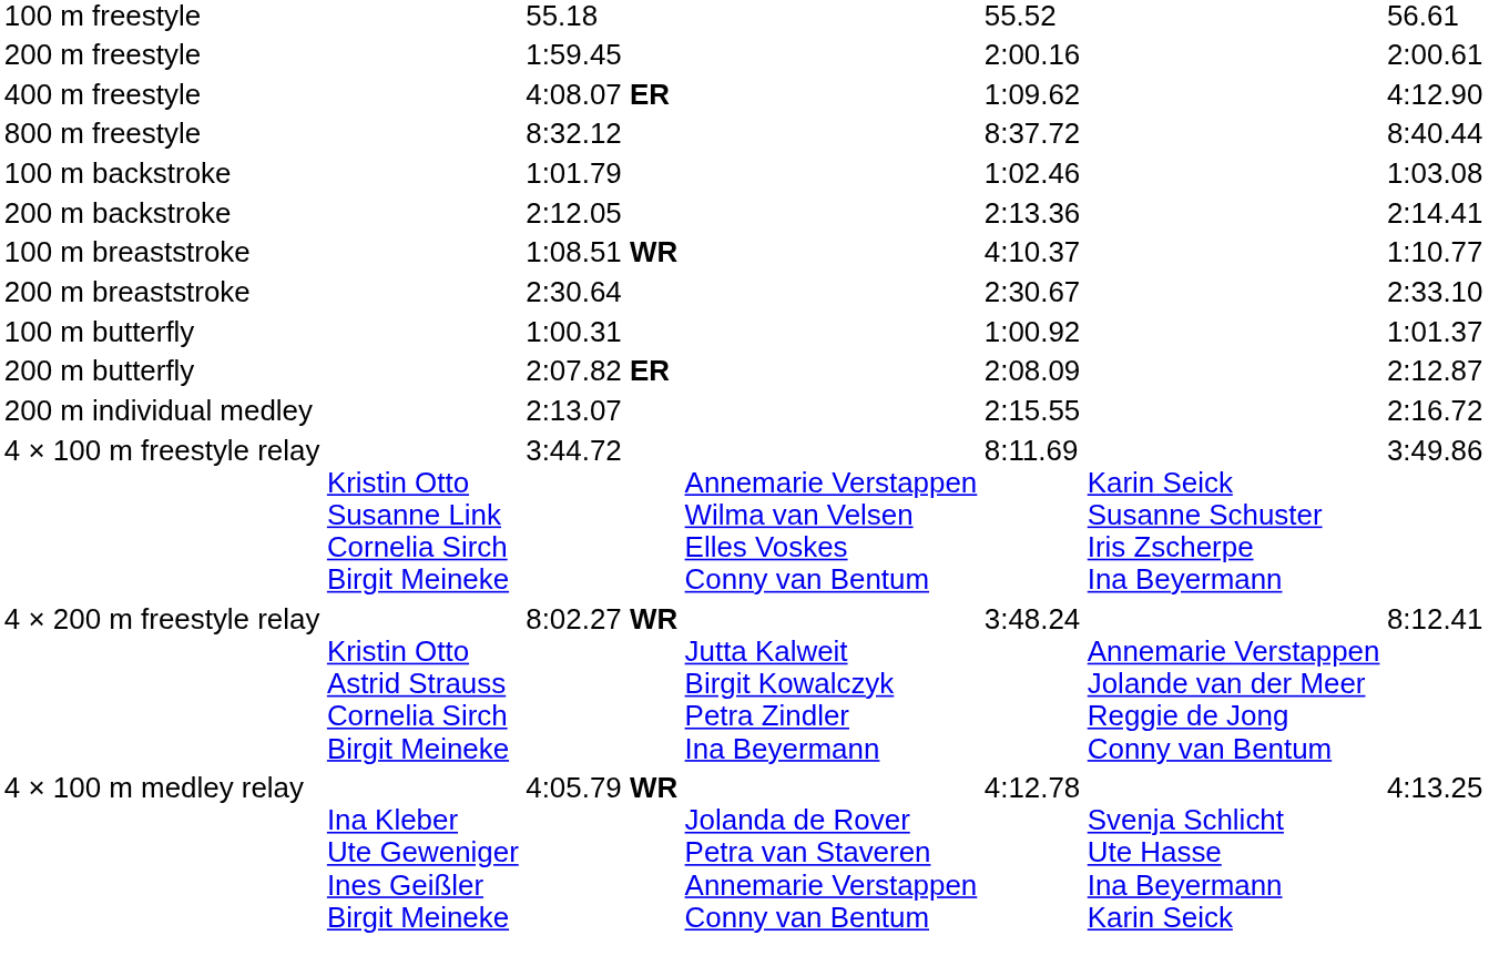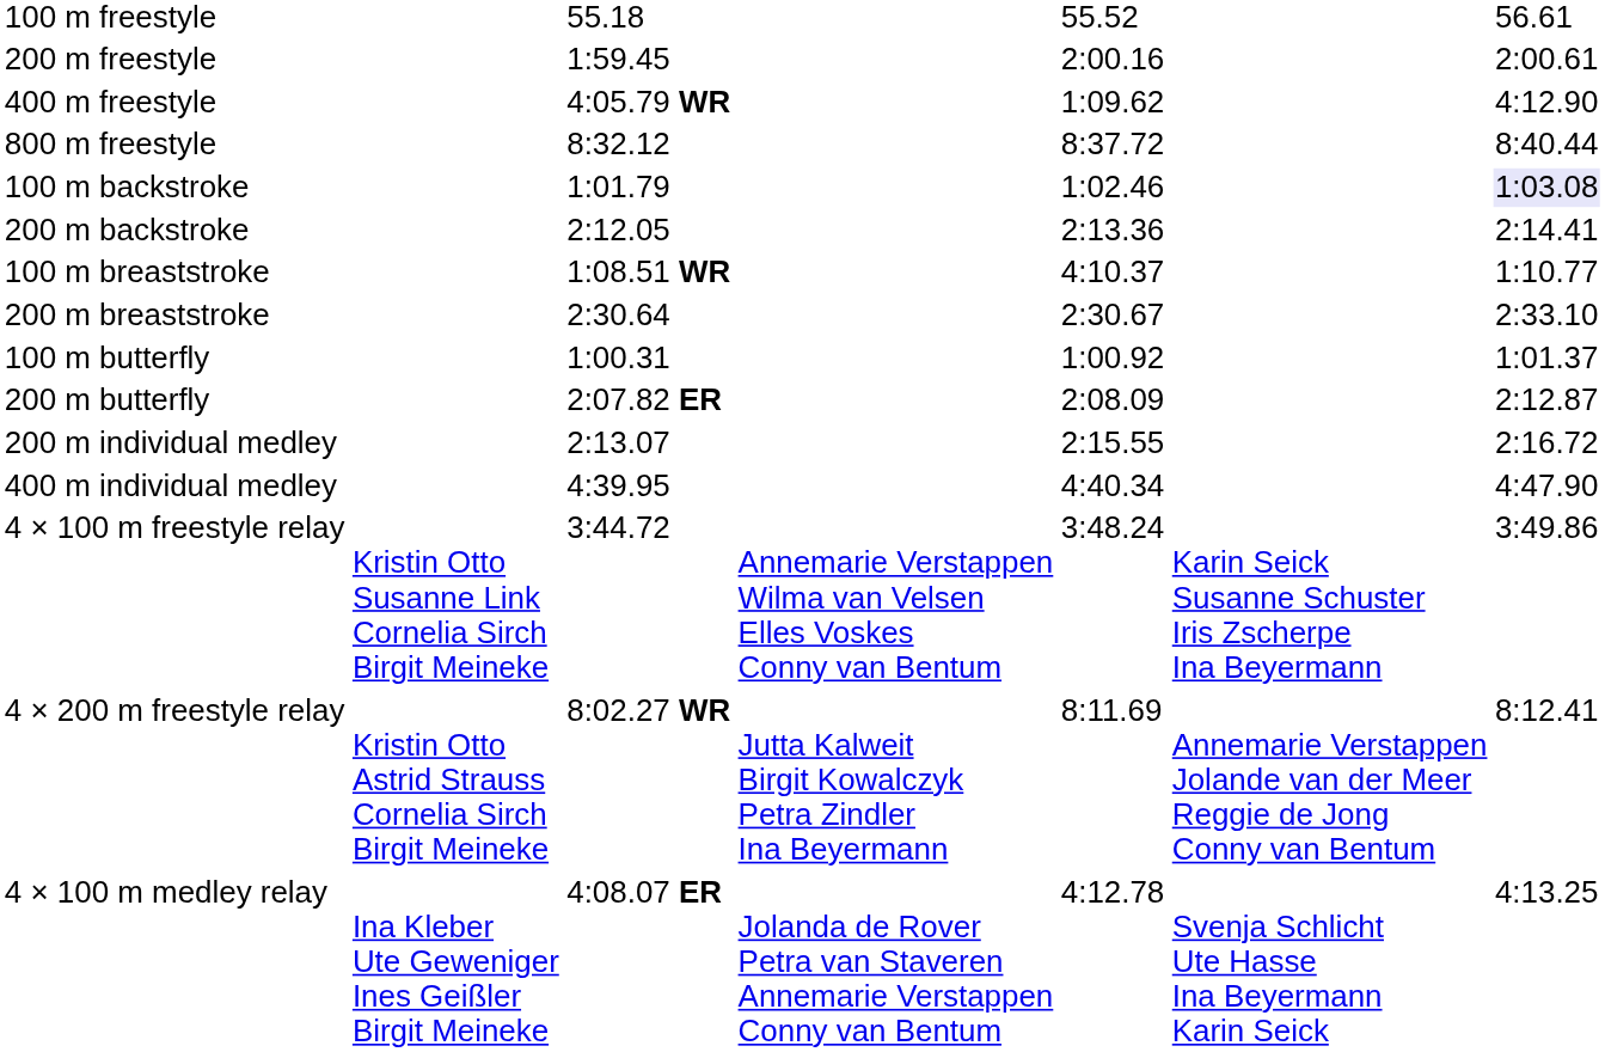400 m freestyle | column 3: 4:08.07 ER -> 4:05.79 WR
100 m backstroke | column 7: no background -> lavender background
+ row: 400 m individual medley | 4:39.95 | 4:40.34 | 4:47.90
4 × 100 m freestyle relay | column 5: 8:11.69 -> 3:48.24
4 × 200 m freestyle relay | column 5: 3:48.24 -> 8:11.69
4 × 100 m medley relay | column 3: 4:05.79 WR -> 4:08.07 ER
